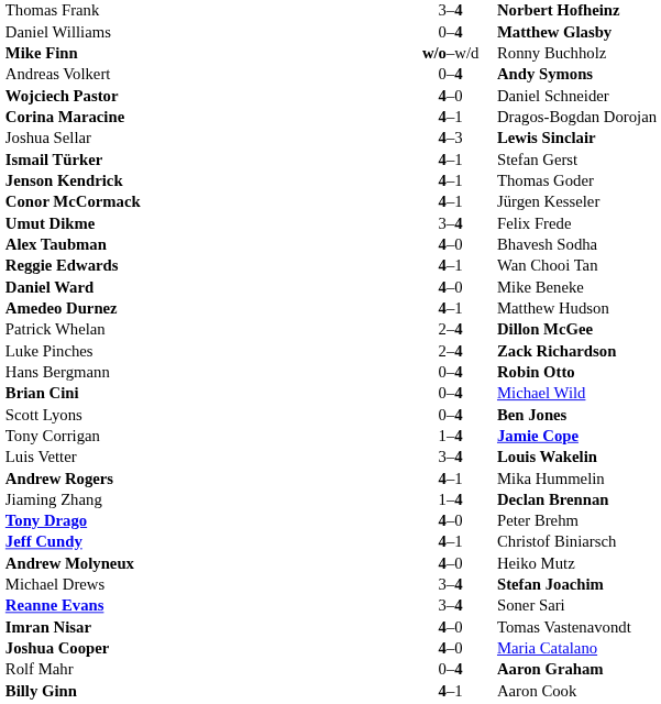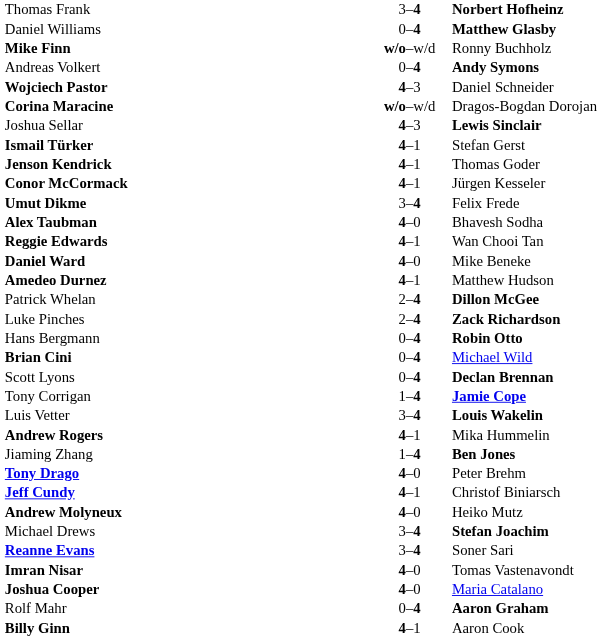Wojciech Pastor | column 2: 4–0 -> 4–3
Corina Maracine | column 2: 4–1 -> w/o–w/d
Scott Lyons | column 3: Ben Jones -> Declan Brennan
Jiaming Zhang | column 3: Declan Brennan -> Ben Jones
